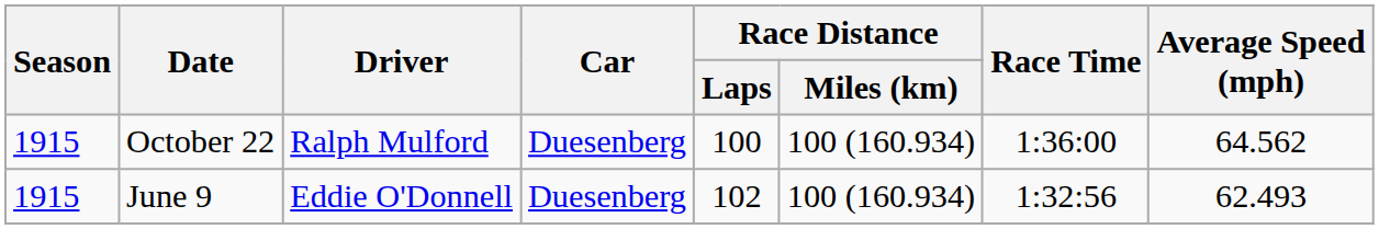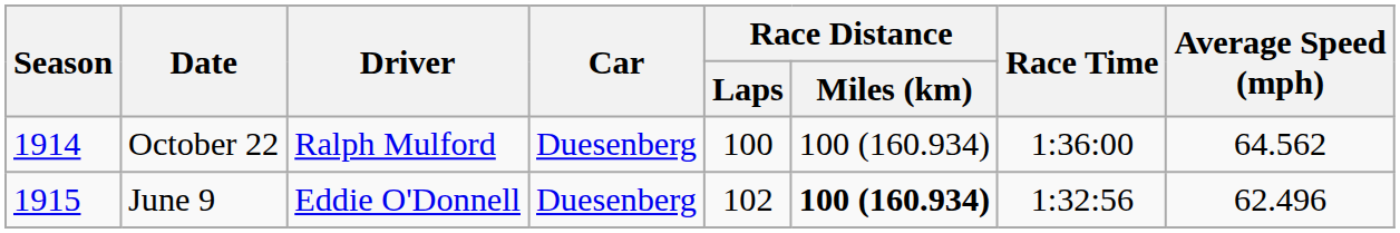October 22 | Season: 1915 -> 1914
June 9 | Race Distance / Miles (km): normal -> bold
June 9 | Average Speed (mph): 62.493 -> 62.496
